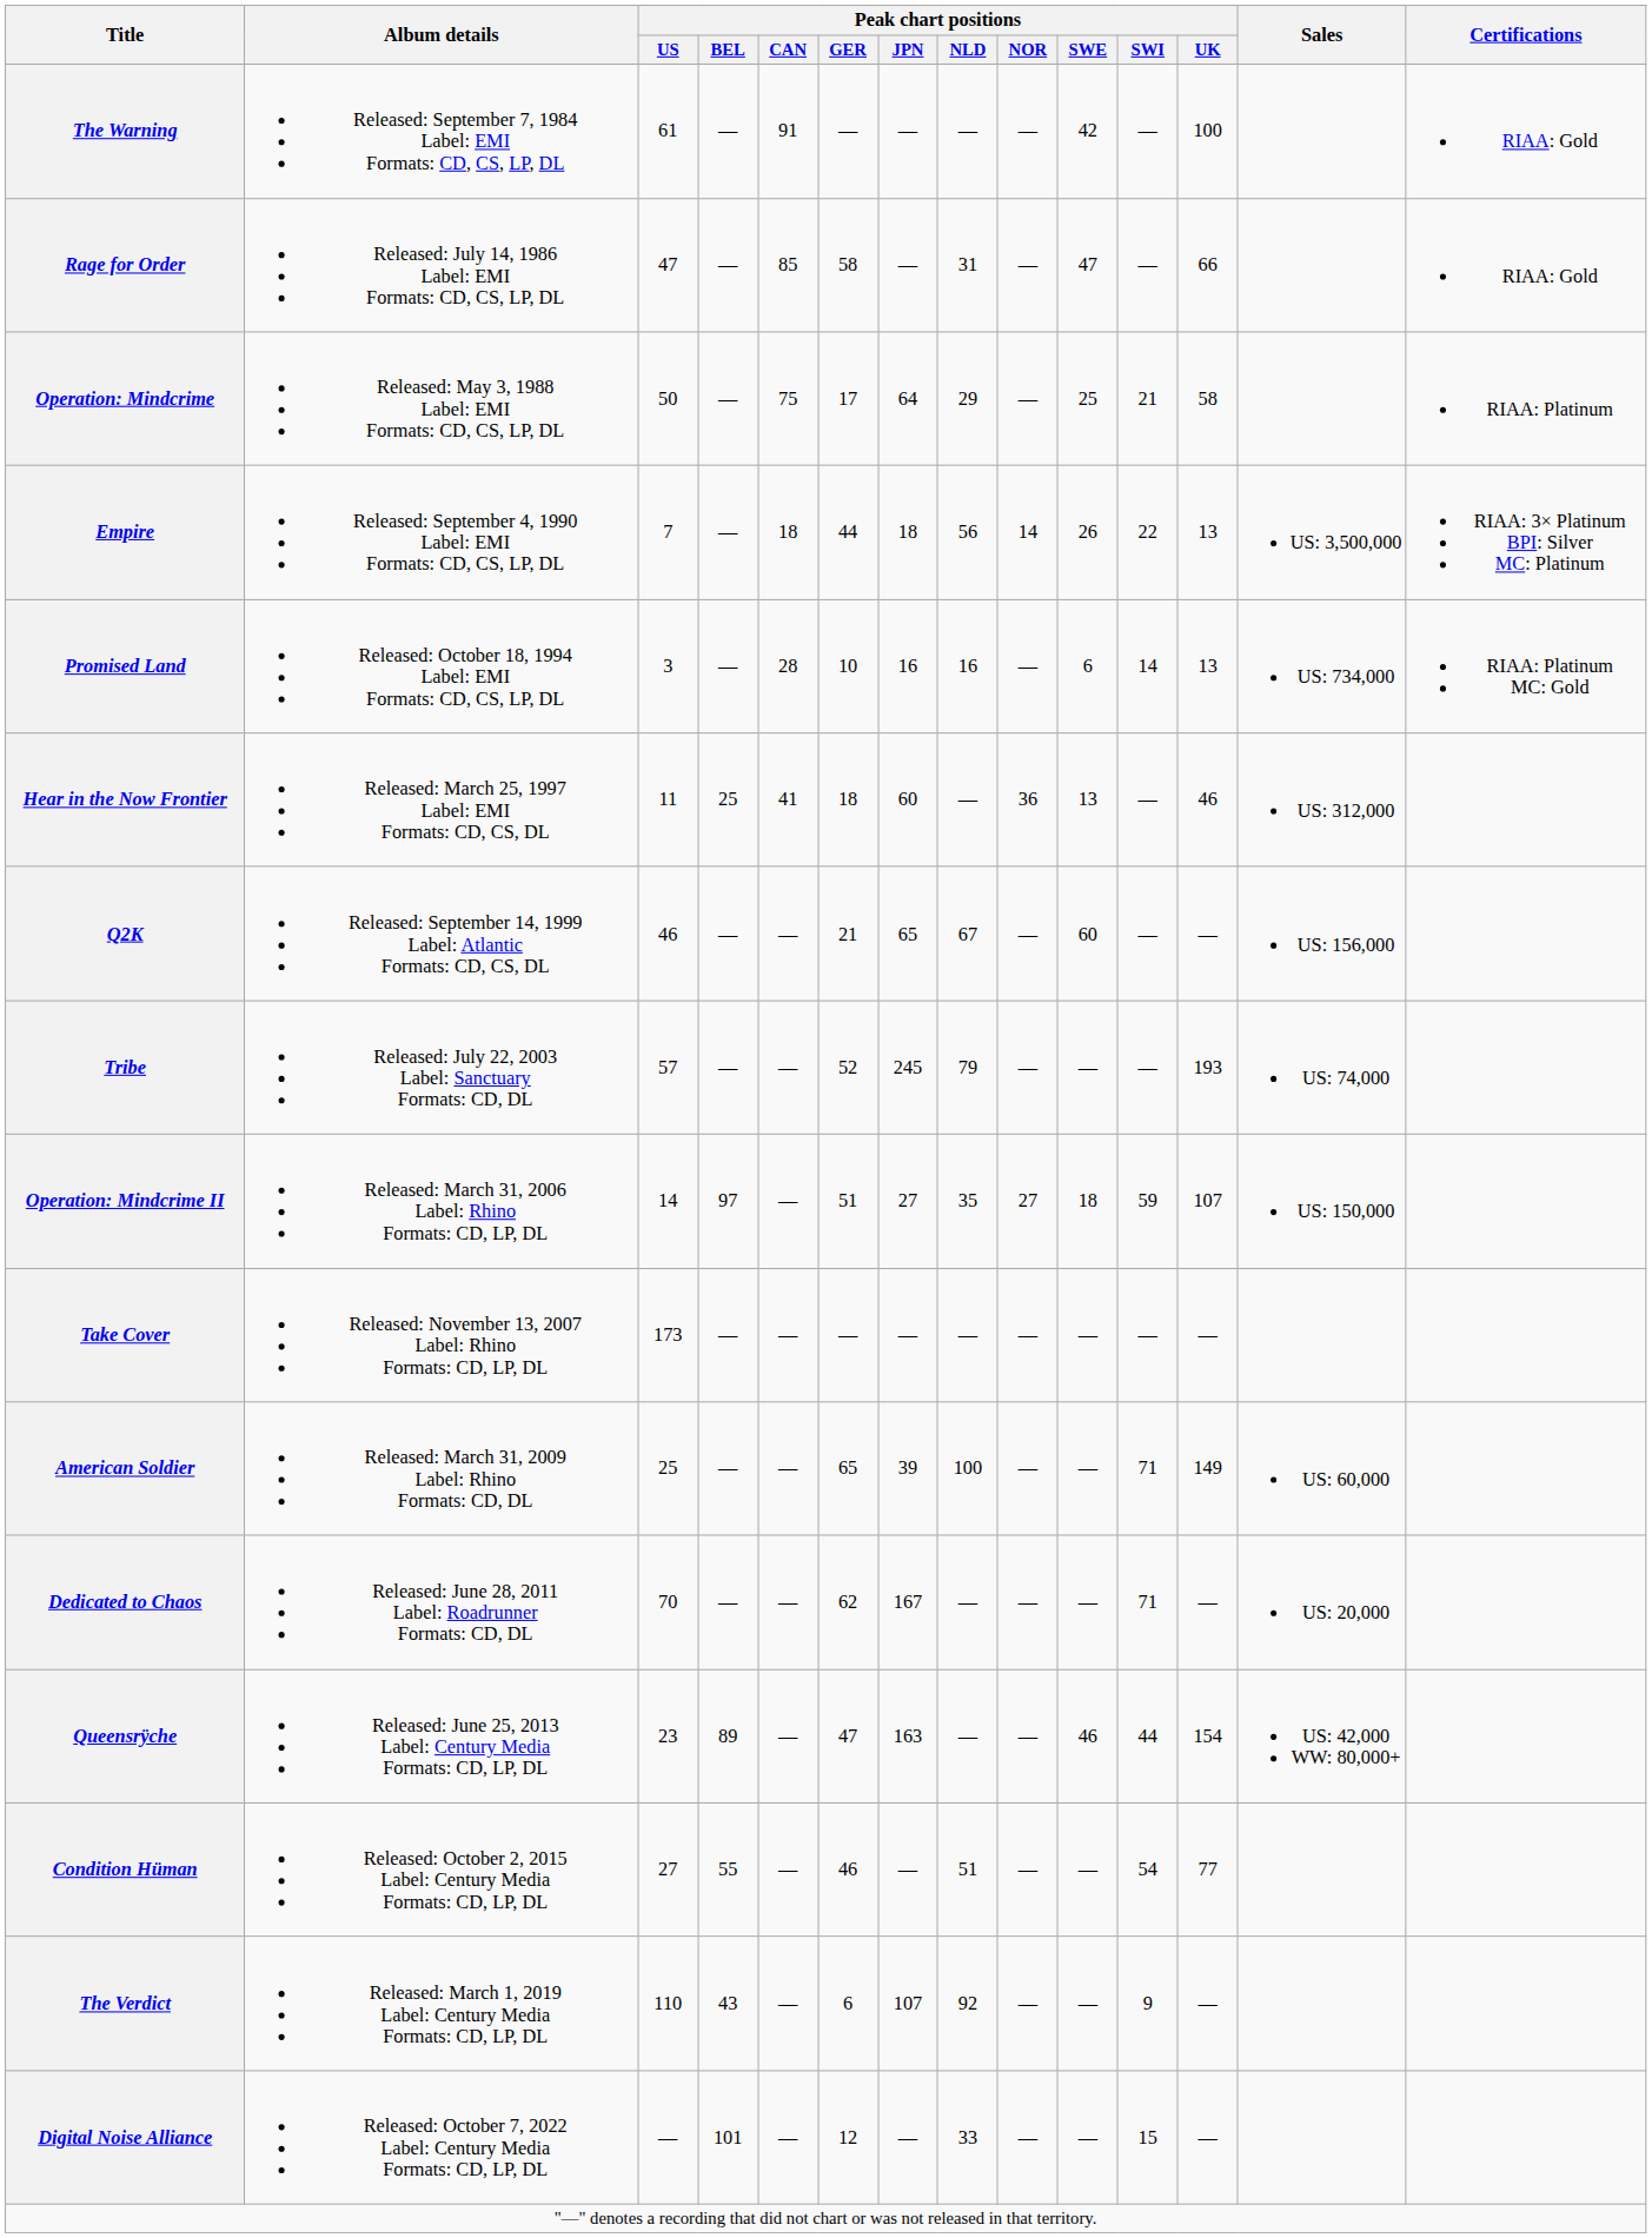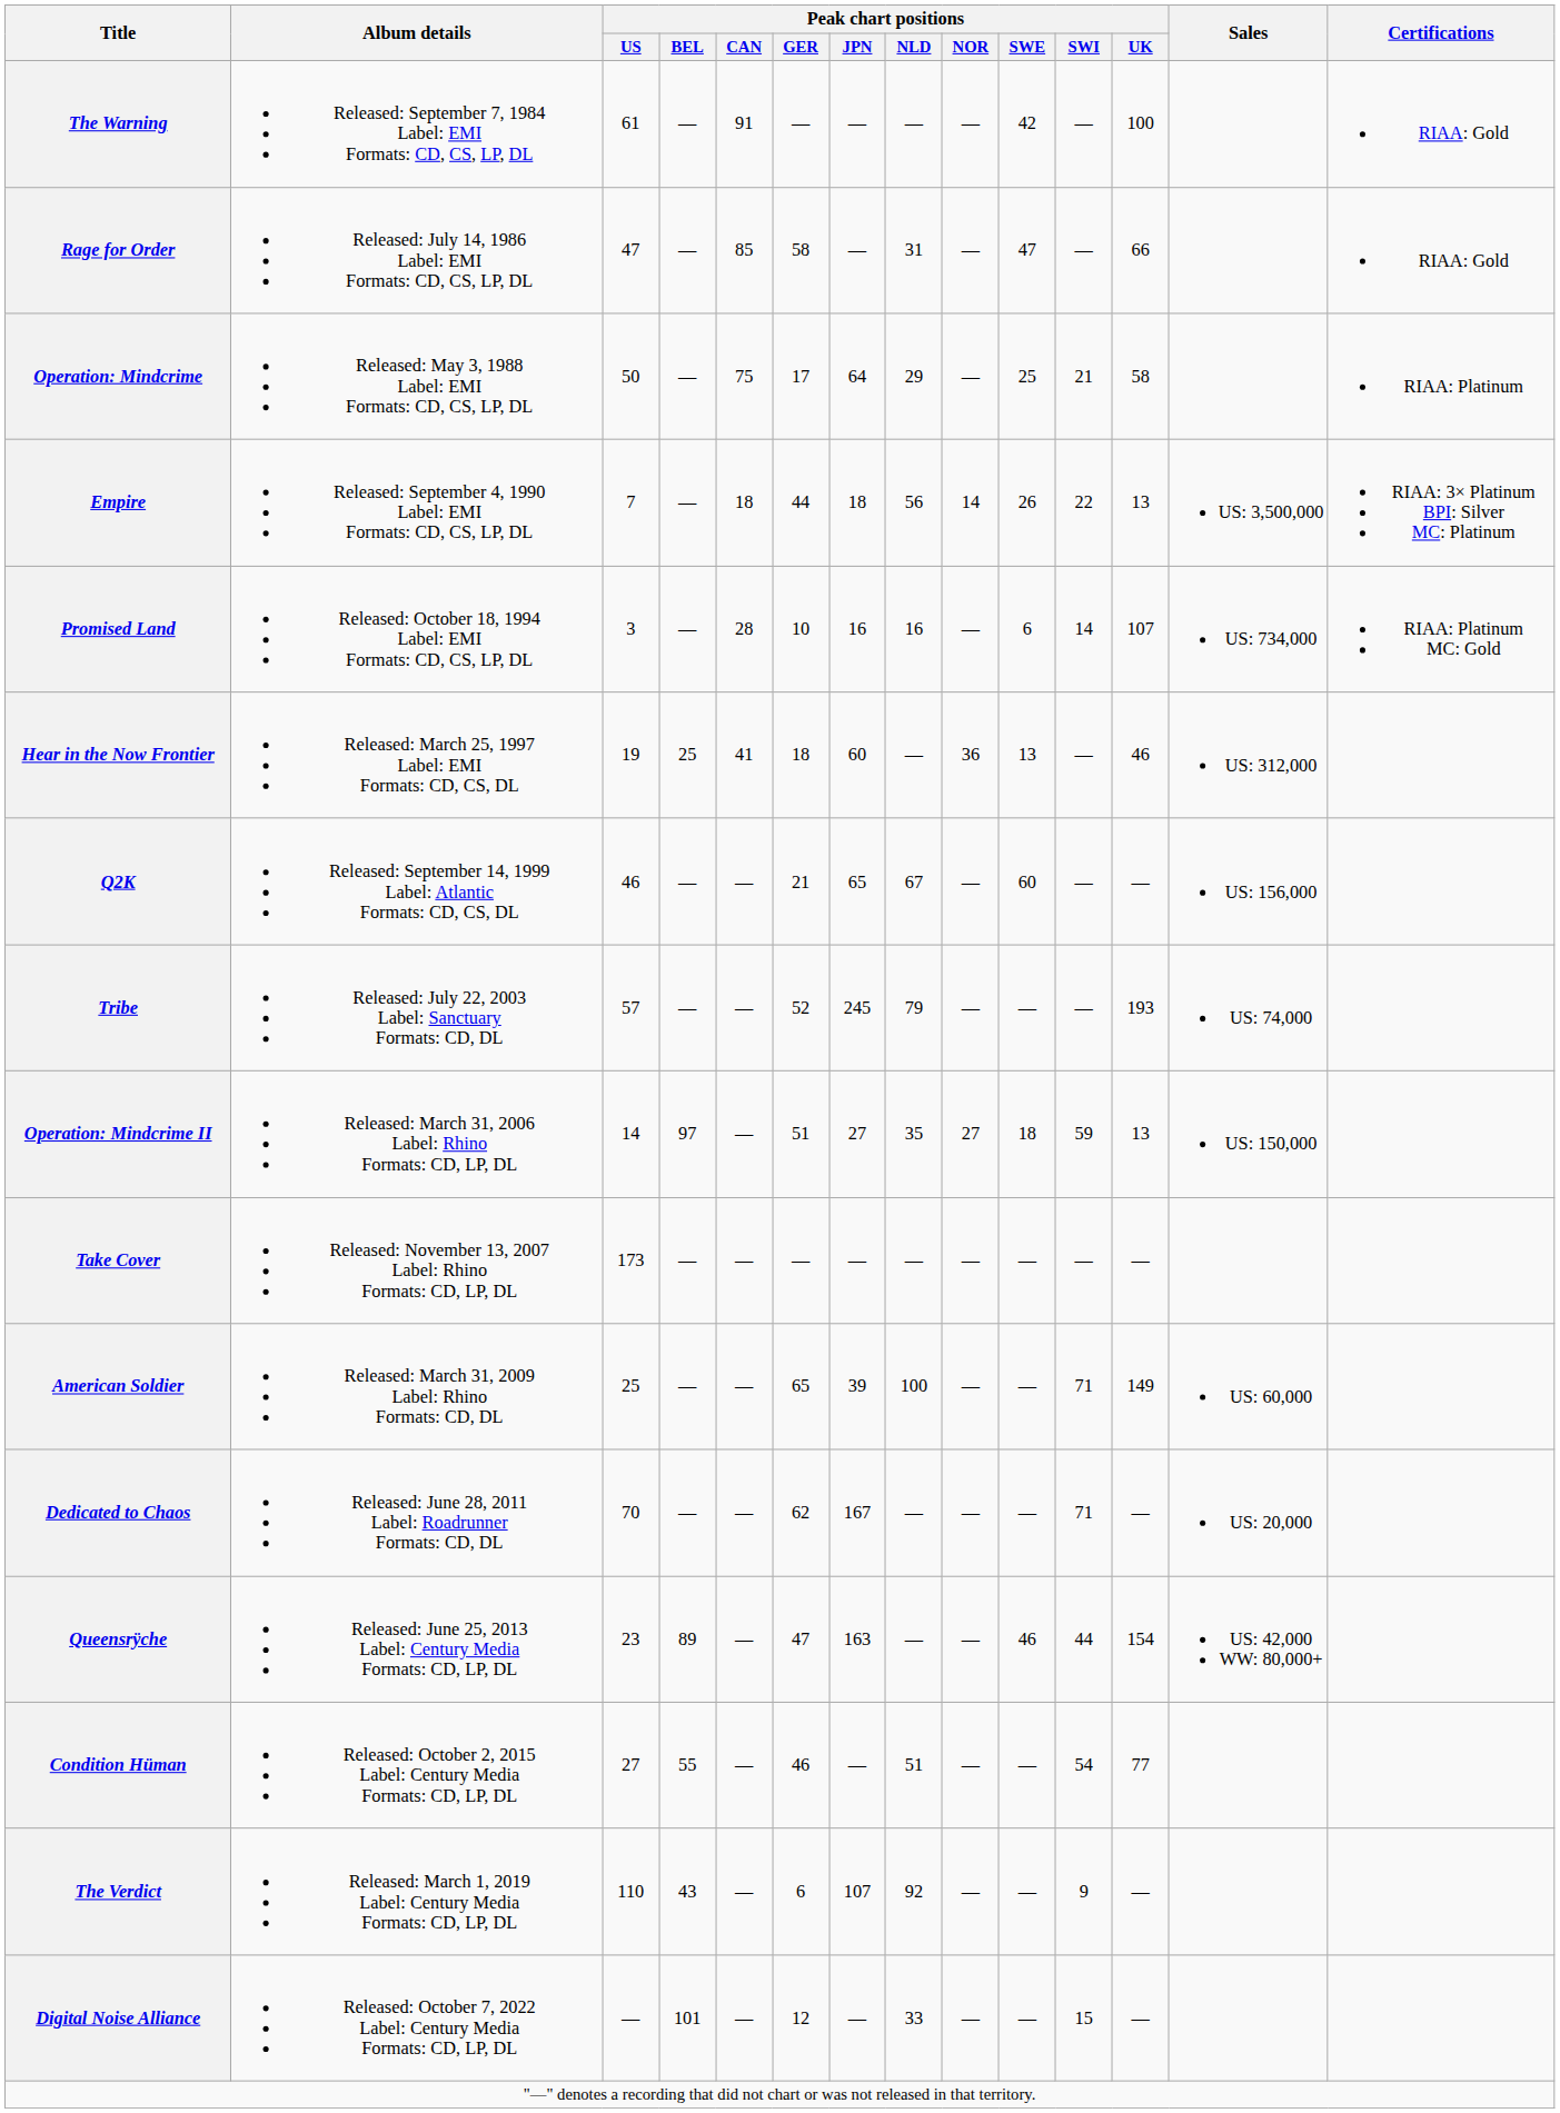Promised Land | Peak chart positions / UK: 13 -> 107
Hear in the Now Frontier | Peak chart positions / US: 11 -> 19
Operation: Mindcrime II | Peak chart positions / UK: 107 -> 13
